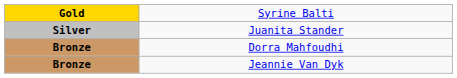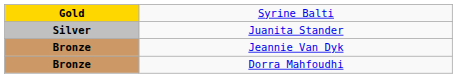rows swapped: Dorra Mahfoudhi <-> Jeannie Van Dyk
